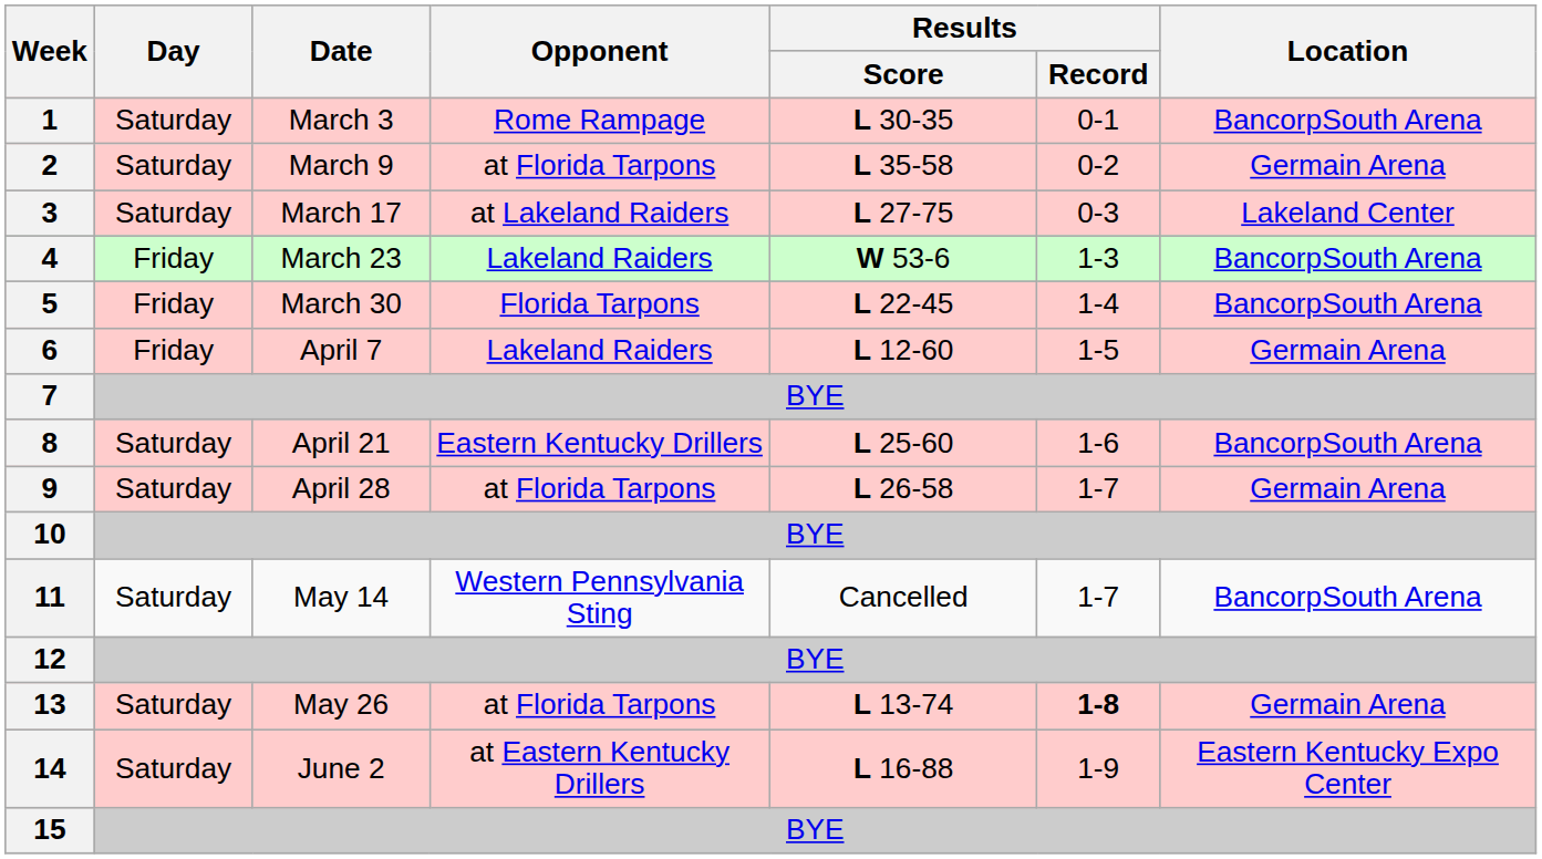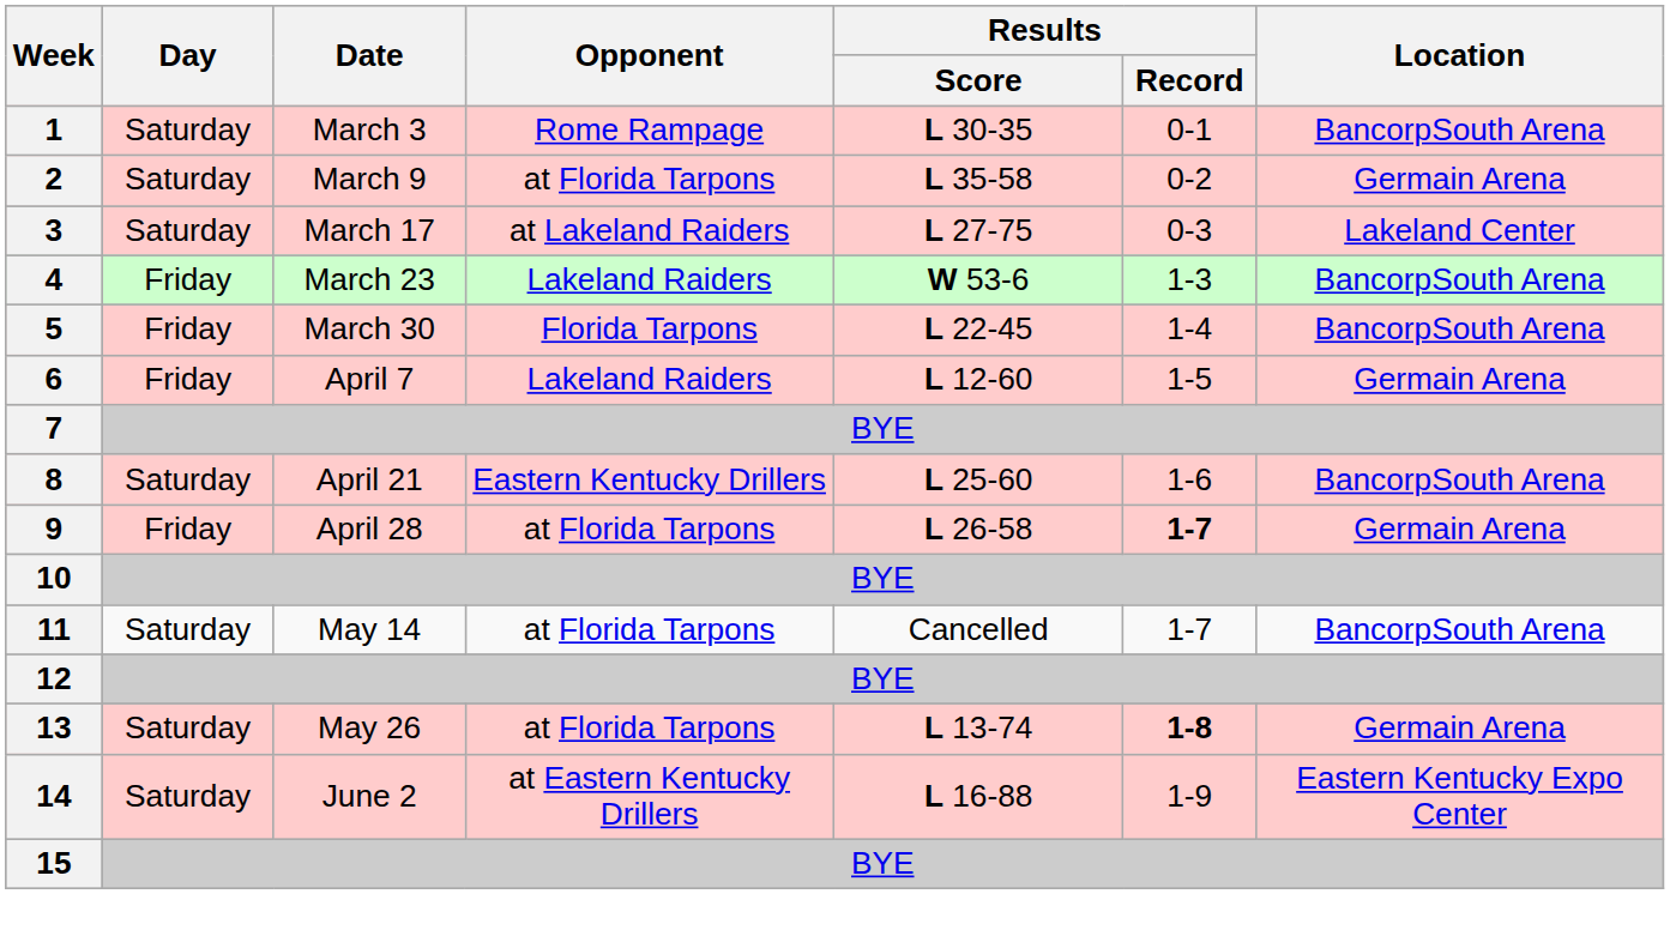9 | Day: Saturday -> Friday
9 | Results / Record: normal -> bold
11 | Opponent: Western Pennsylvania Sting -> at Florida Tarpons
